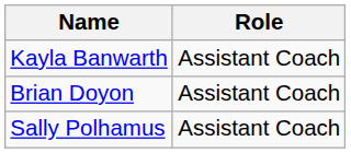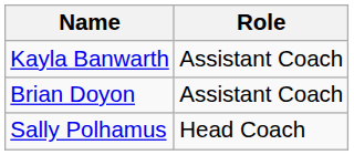Sally Polhamus | Role: Assistant Coach -> Head Coach
